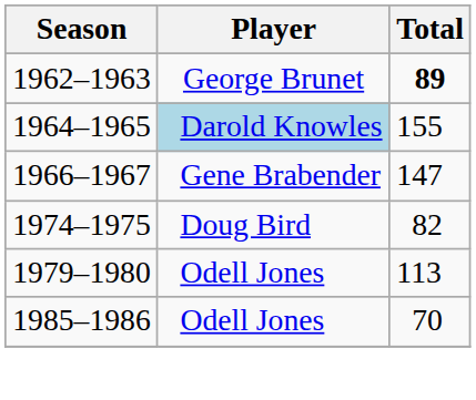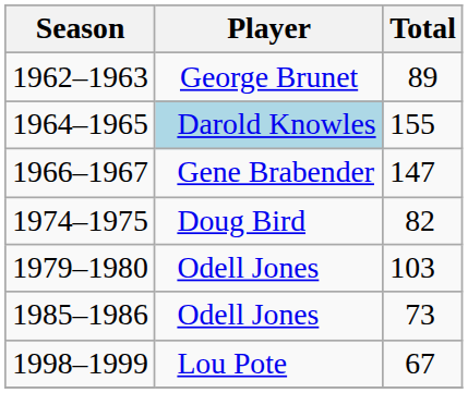1962–1963 | Total: bold -> normal
1979–1980 | Total: 113 -> 103
1985–1986 | Total: 70 -> 73
+ row: 1998–1999 | Lou Pote | 67
